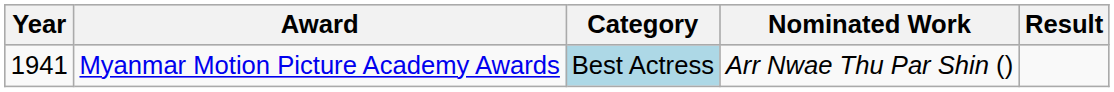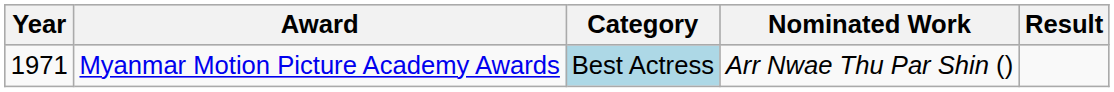Myanmar Motion Picture Academy Awards | Year: 1941 -> 1971
